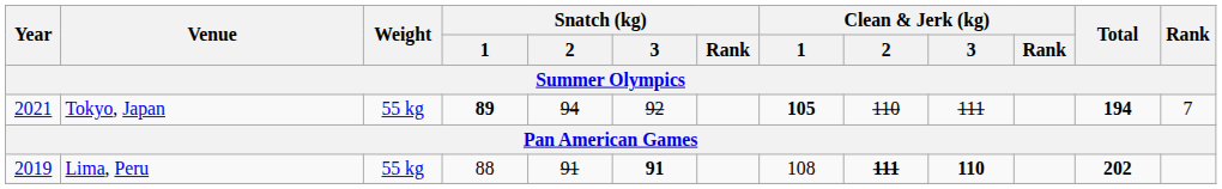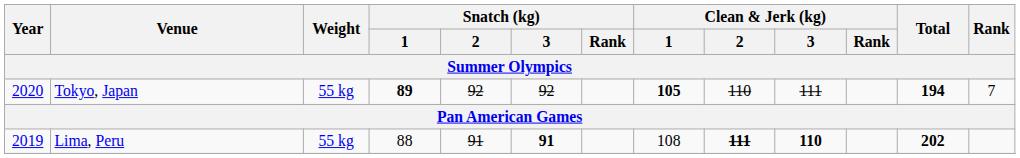Tokyo, Japan | Year: 2021 -> 2020
Tokyo, Japan | Snatch (kg) / 2: 94 -> 92
